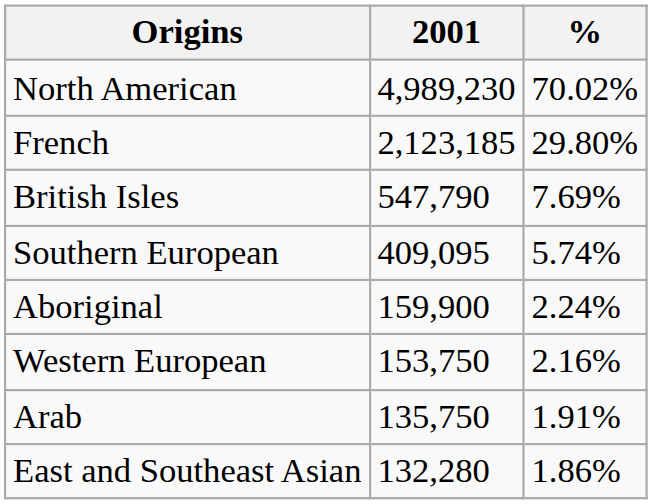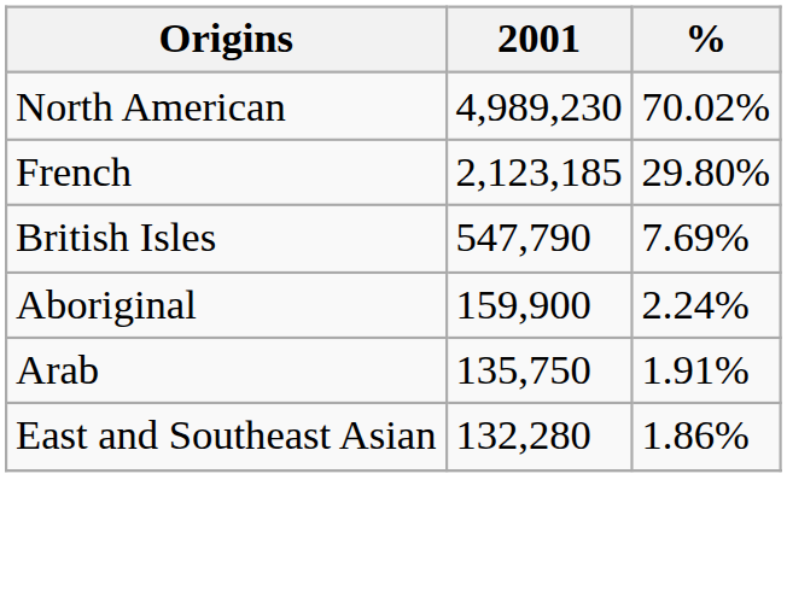- row: Southern European | 409,095 | 5.74%
- row: Western European | 153,750 | 2.16%
